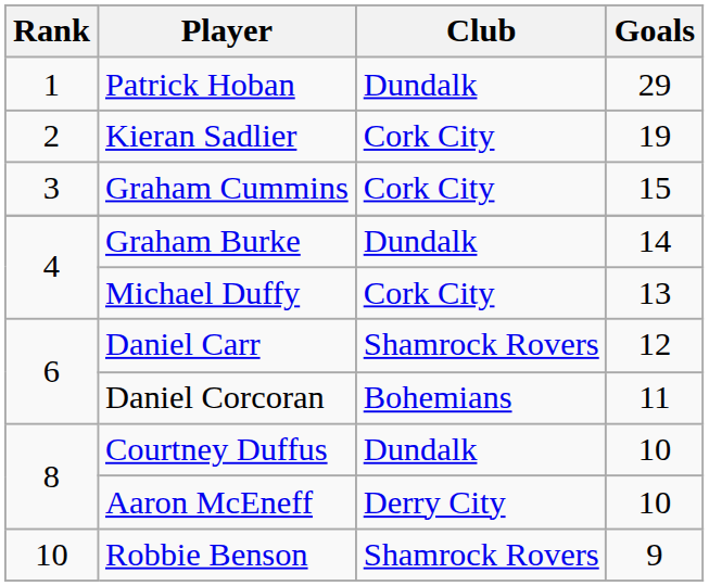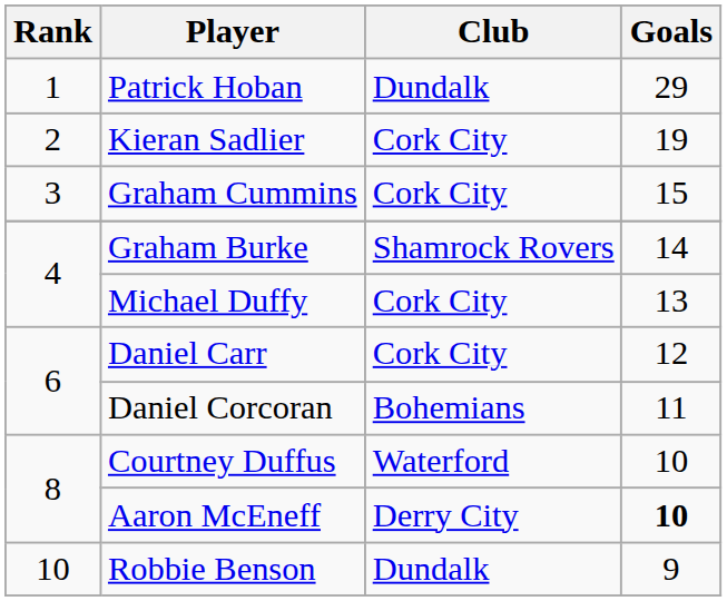Graham Burke | Club: Dundalk -> Shamrock Rovers
Daniel Carr | Club: Shamrock Rovers -> Cork City
Courtney Duffus | Club: Dundalk -> Waterford
Aaron McEneff | Goals: normal -> bold
Robbie Benson | Club: Shamrock Rovers -> Dundalk
